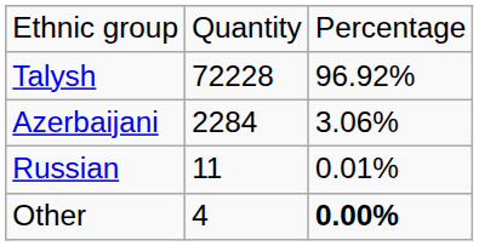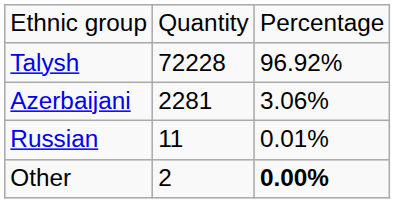Azerbaijani | column 2: 2284 -> 2281
Other | column 2: 4 -> 2
